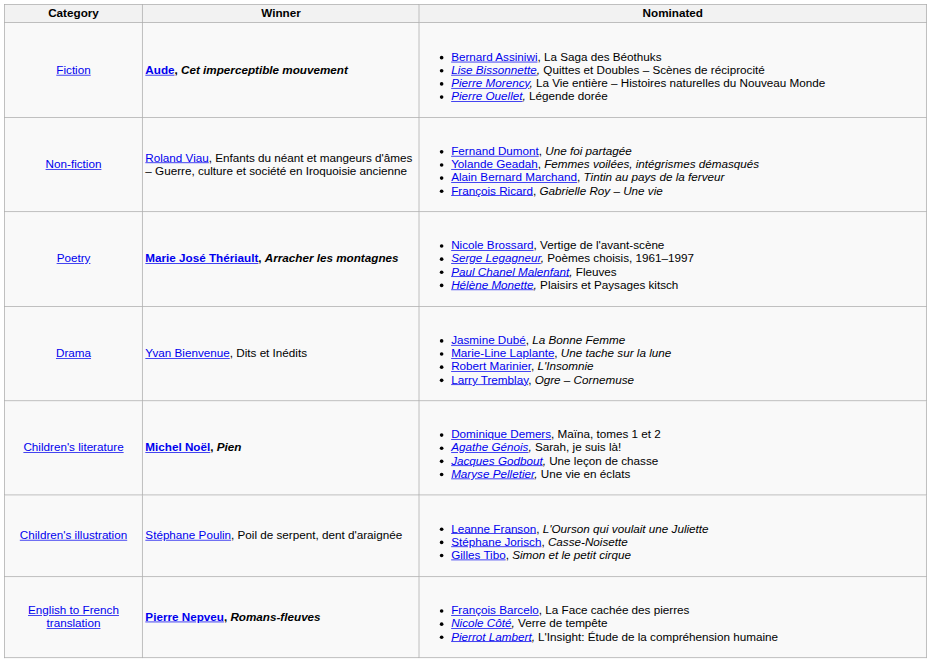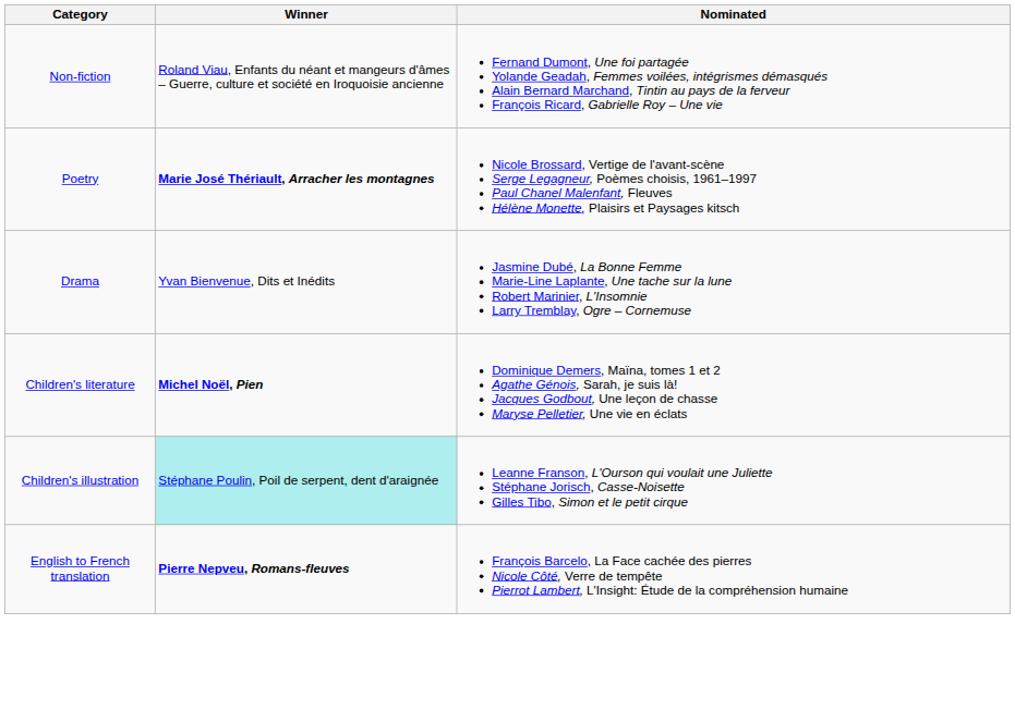- row: Fiction | Aude, Cet imperceptible mouvement | Bernard Assiniwi, La Saga des Béothuks Lise Bissonnette, Quittes et Doubles – Scènes de réciprocité Pierre Morency, La Vie entière – Histoires naturelles du Nouveau Monde Pierre Ouellet, Légende dorée
Children's illustration | Winner: no background -> paleturquoise background
